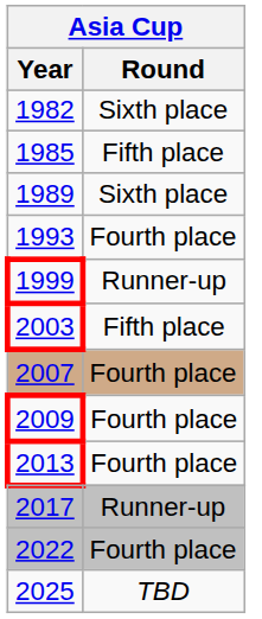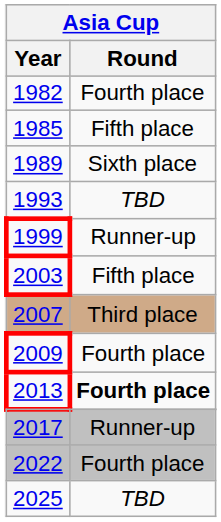1982 | Round: Sixth place -> Fourth place
1993 | Round: Fourth place -> TBD
2007 | Round: Fourth place -> Third place
2013 | Round: normal -> bold
